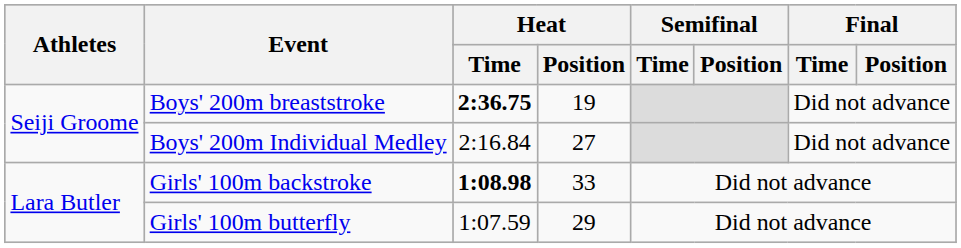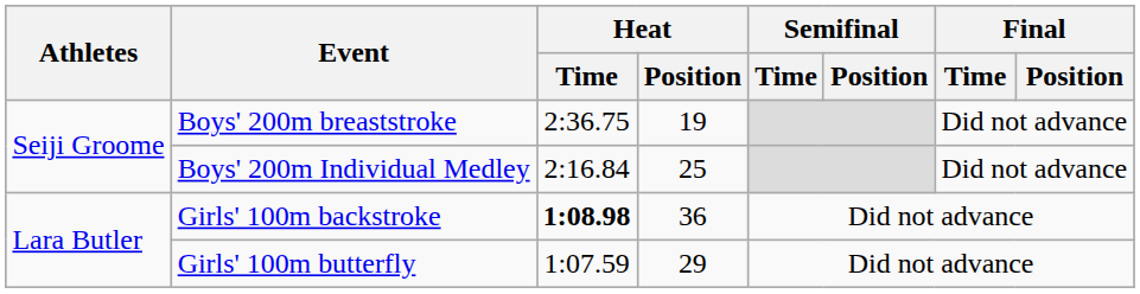Boys' 200m breaststroke | Heat / Time: bold -> normal
Boys' 200m Individual Medley | Heat / Position: 27 -> 25
Girls' 100m backstroke | Heat / Position: 33 -> 36
